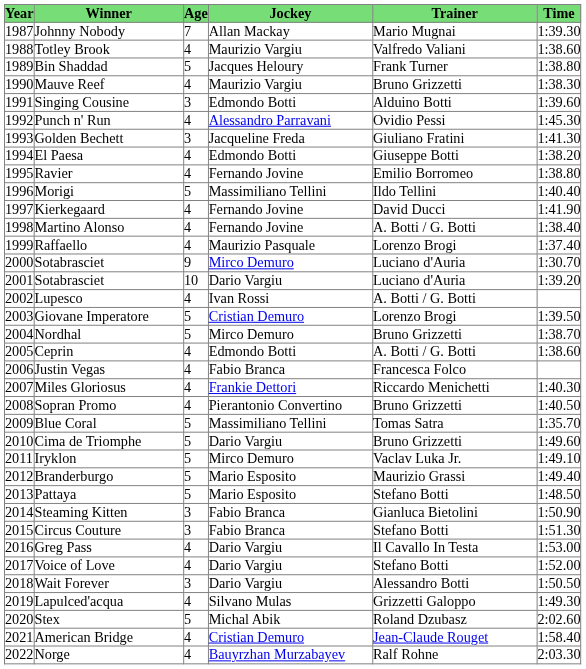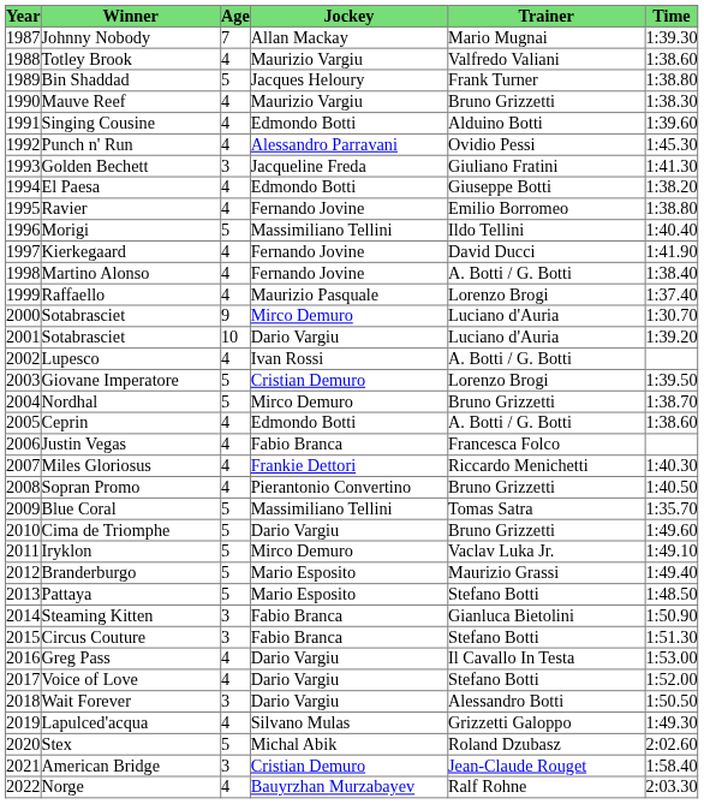Singing Cousine | Age: 3 -> 4
American Bridge | Age: 4 -> 3
